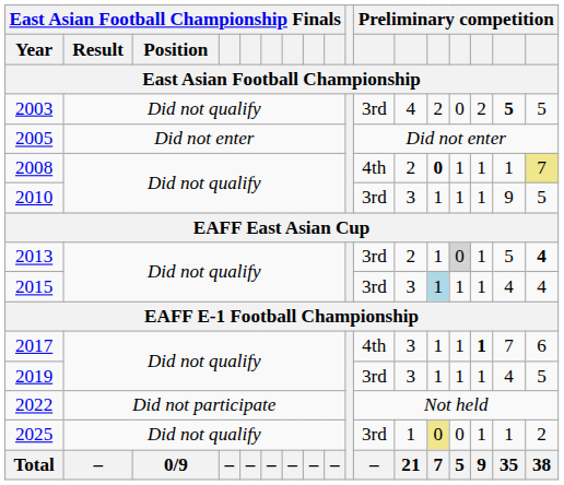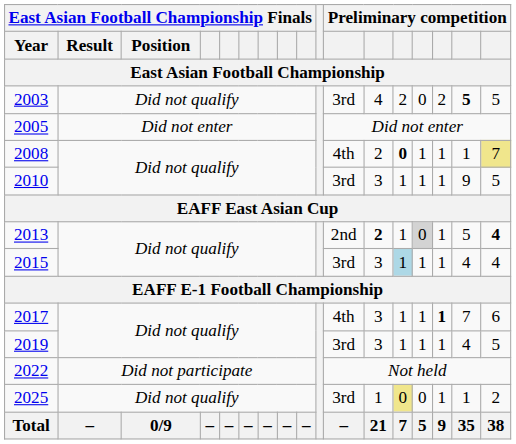2013 | column 11: 3rd -> 2nd
2013 | column 12: normal -> bold
